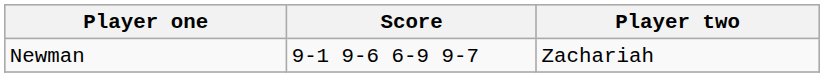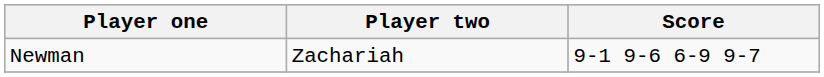columns swapped: Player two <-> Score
